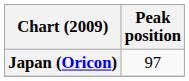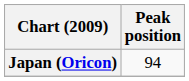Japan (Oricon) | Peak position: 97 -> 94
